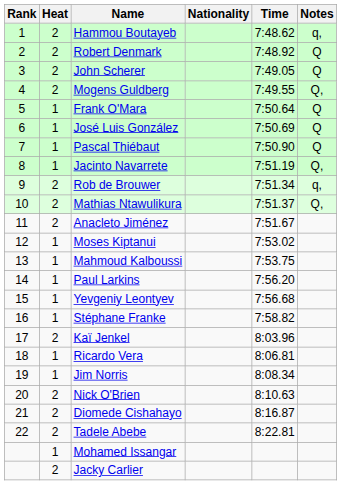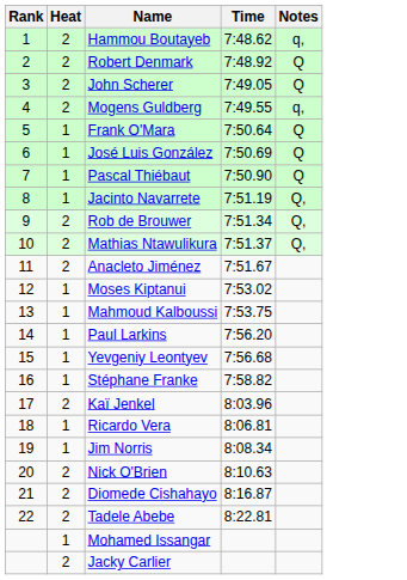- column: Nationality
Mogens Guldberg | Notes: Q, -> q,
Rob de Brouwer | Notes: q, -> Q,
